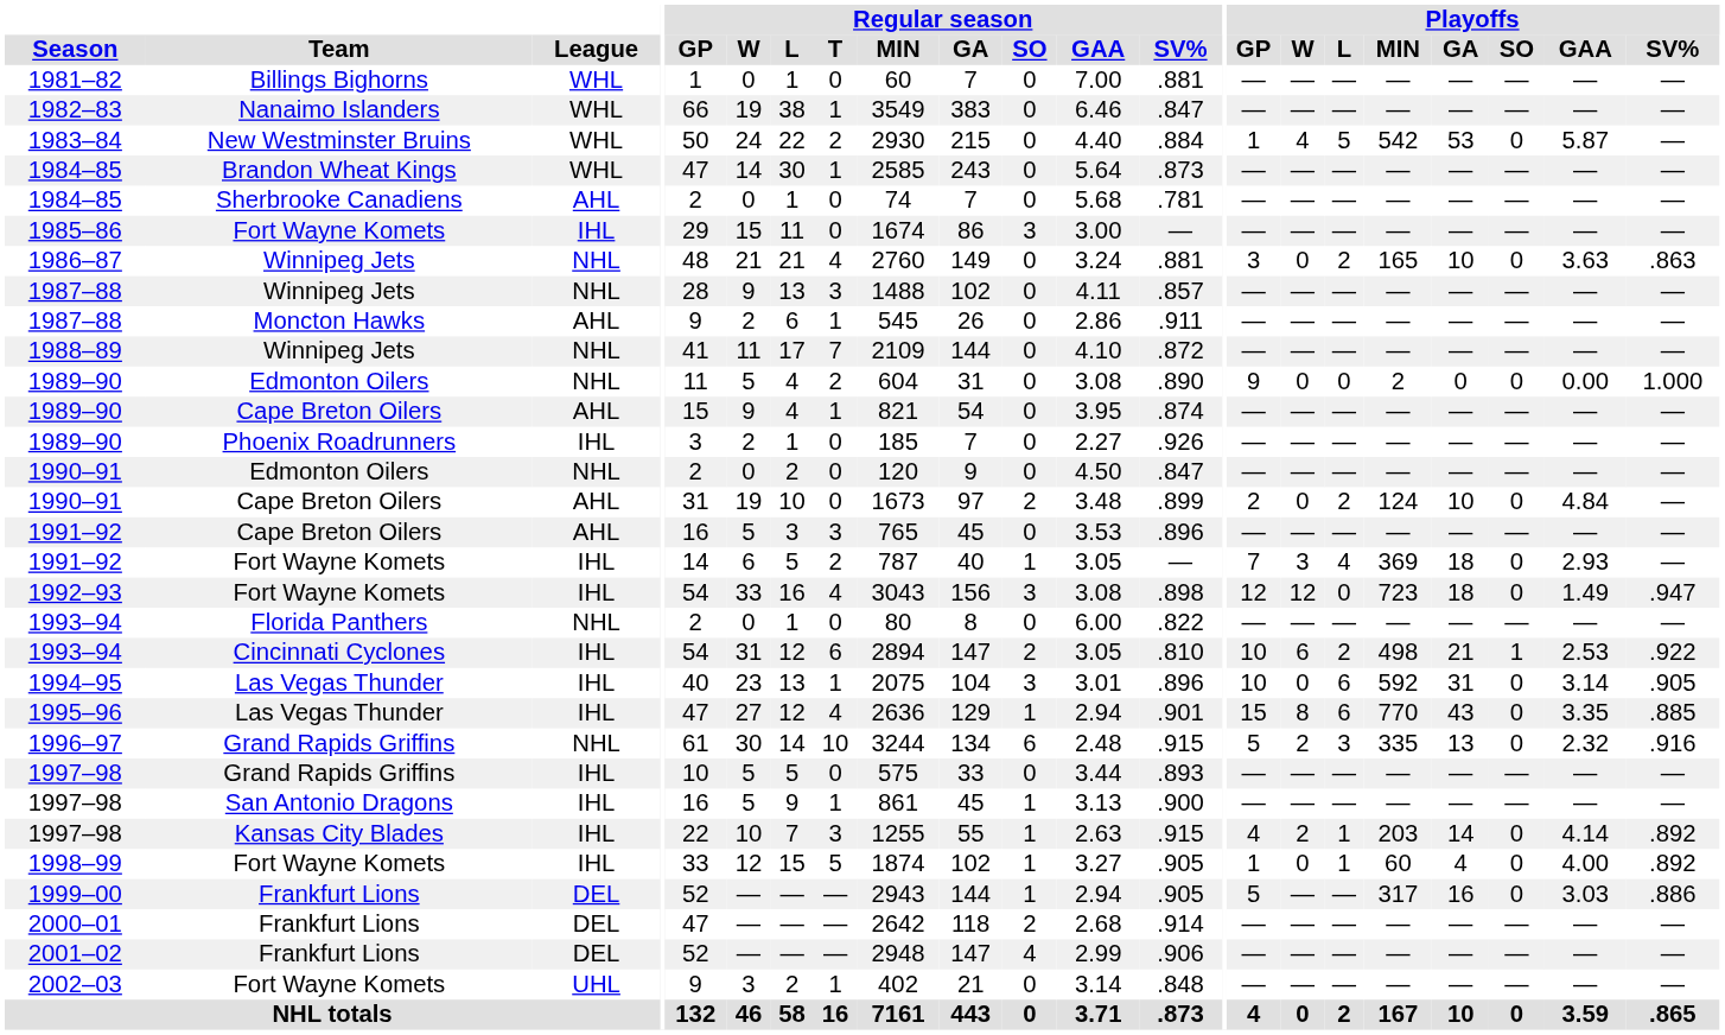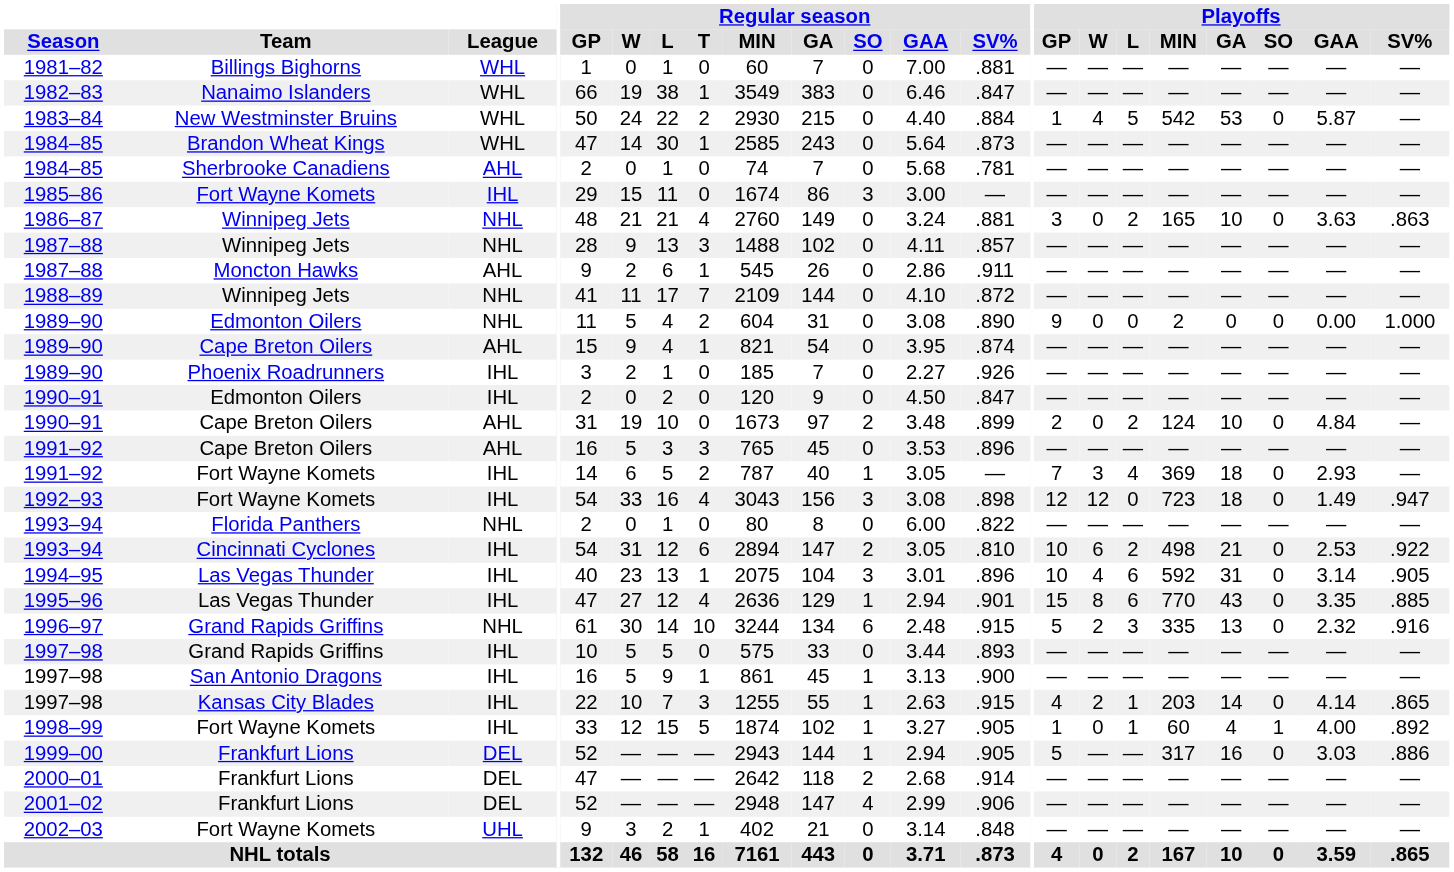1990–91 / Edmonton Oilers | League: NHL -> IHL
1993–94 / Cincinnati Cyclones | Playoffs / SO: 1 -> 0
1994–95 | Playoffs / W: 0 -> 4
1997–98 / Kansas City Blades | Playoffs / SV%: .892 -> .865
1998–99 | Playoffs / SO: 0 -> 1
